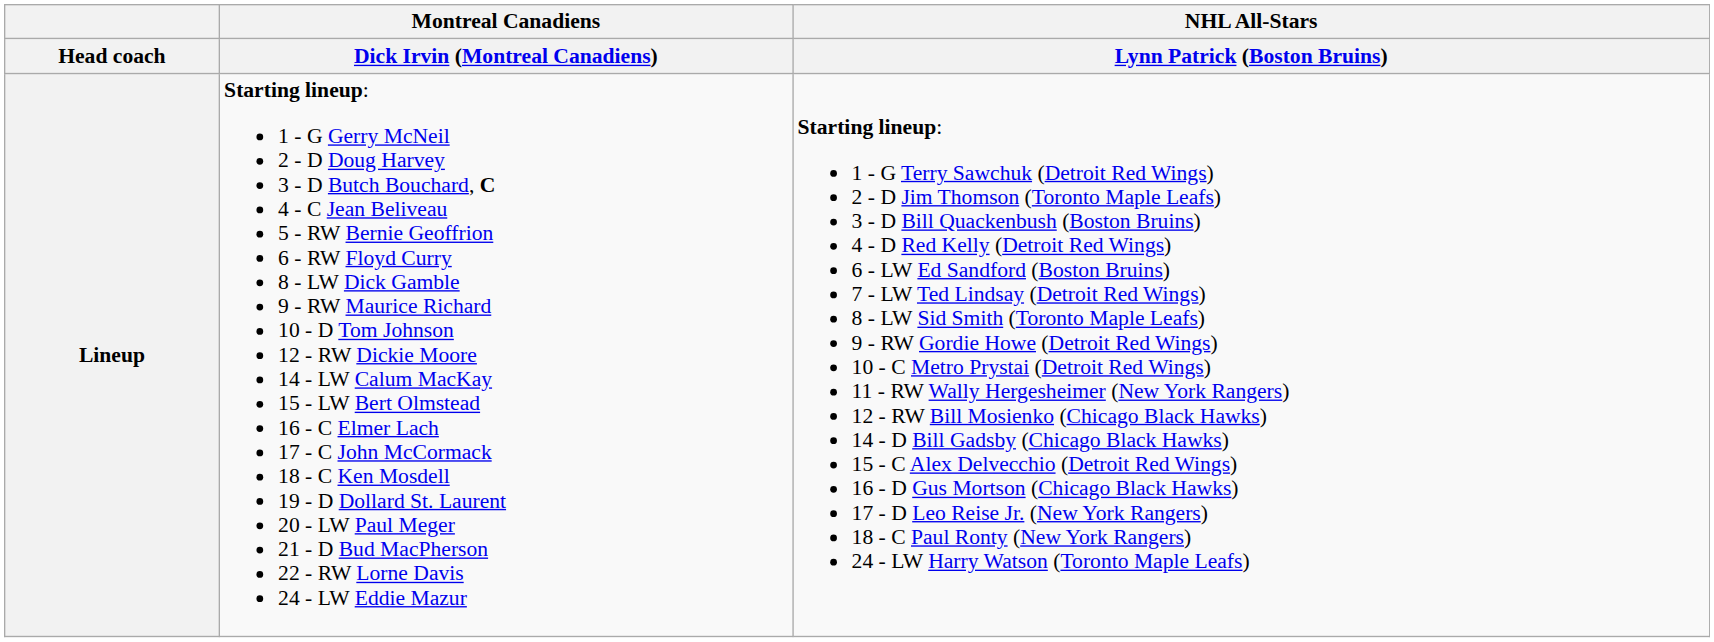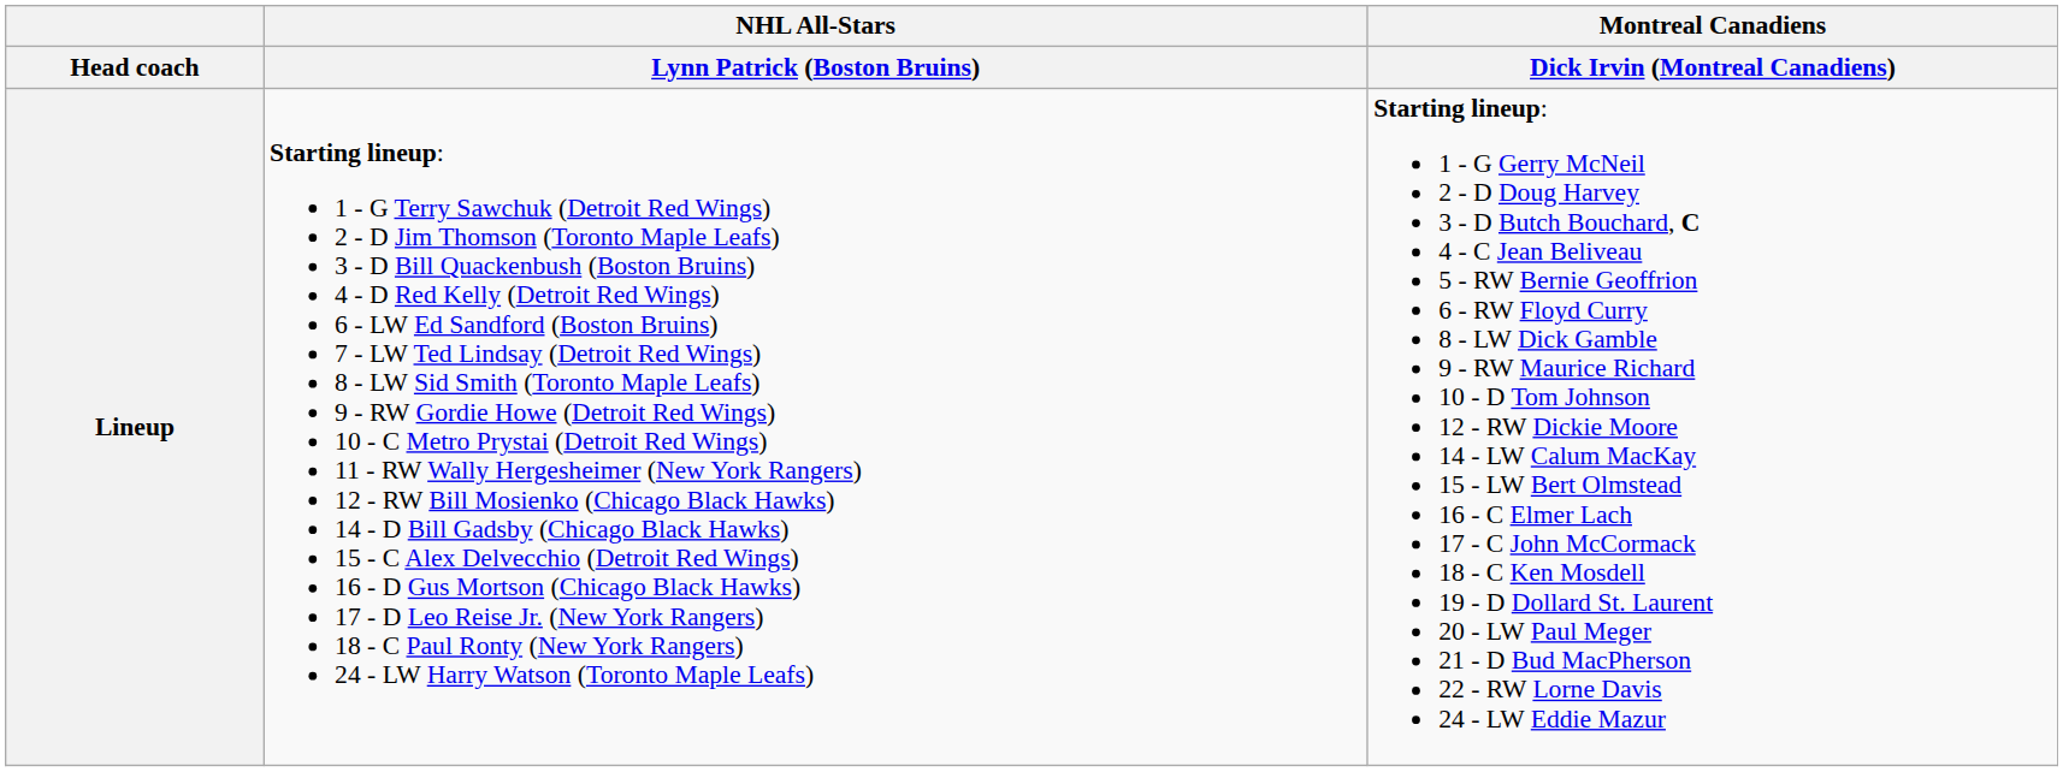columns swapped: NHL All-Stars / Lynn Patrick (Boston Bruins) <-> Montreal Canadiens / Dick Irvin (Montreal Canadiens)
